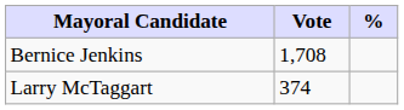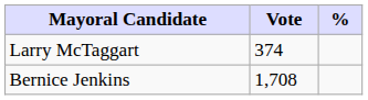rows swapped: Bernice Jenkins <-> Larry McTaggart
